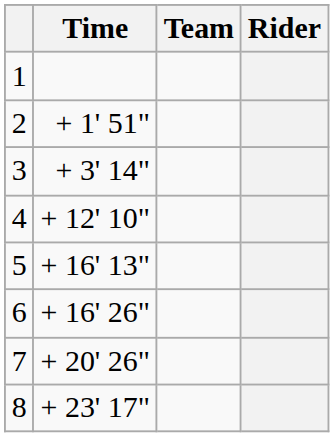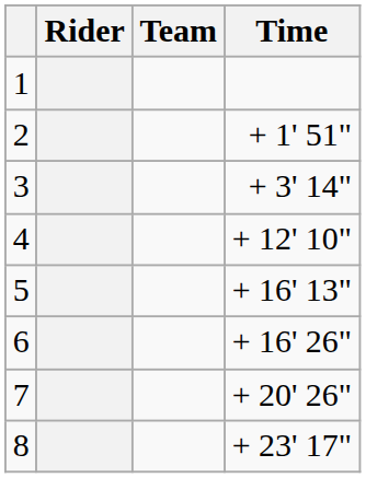columns swapped: Rider <-> Time
